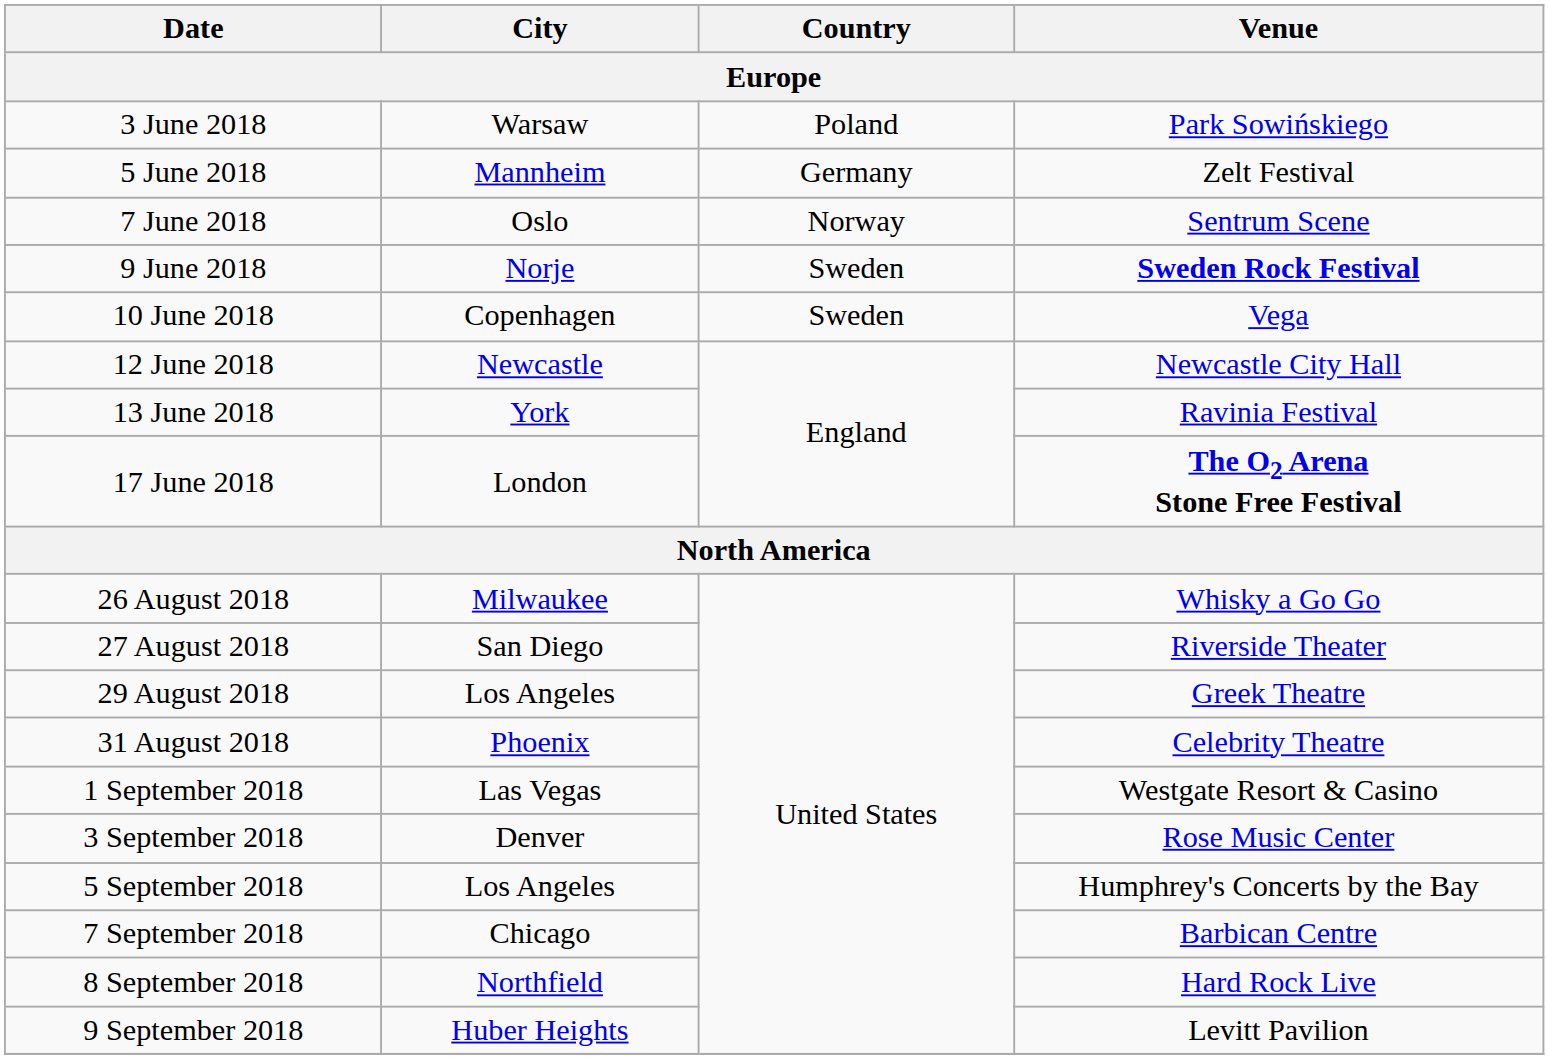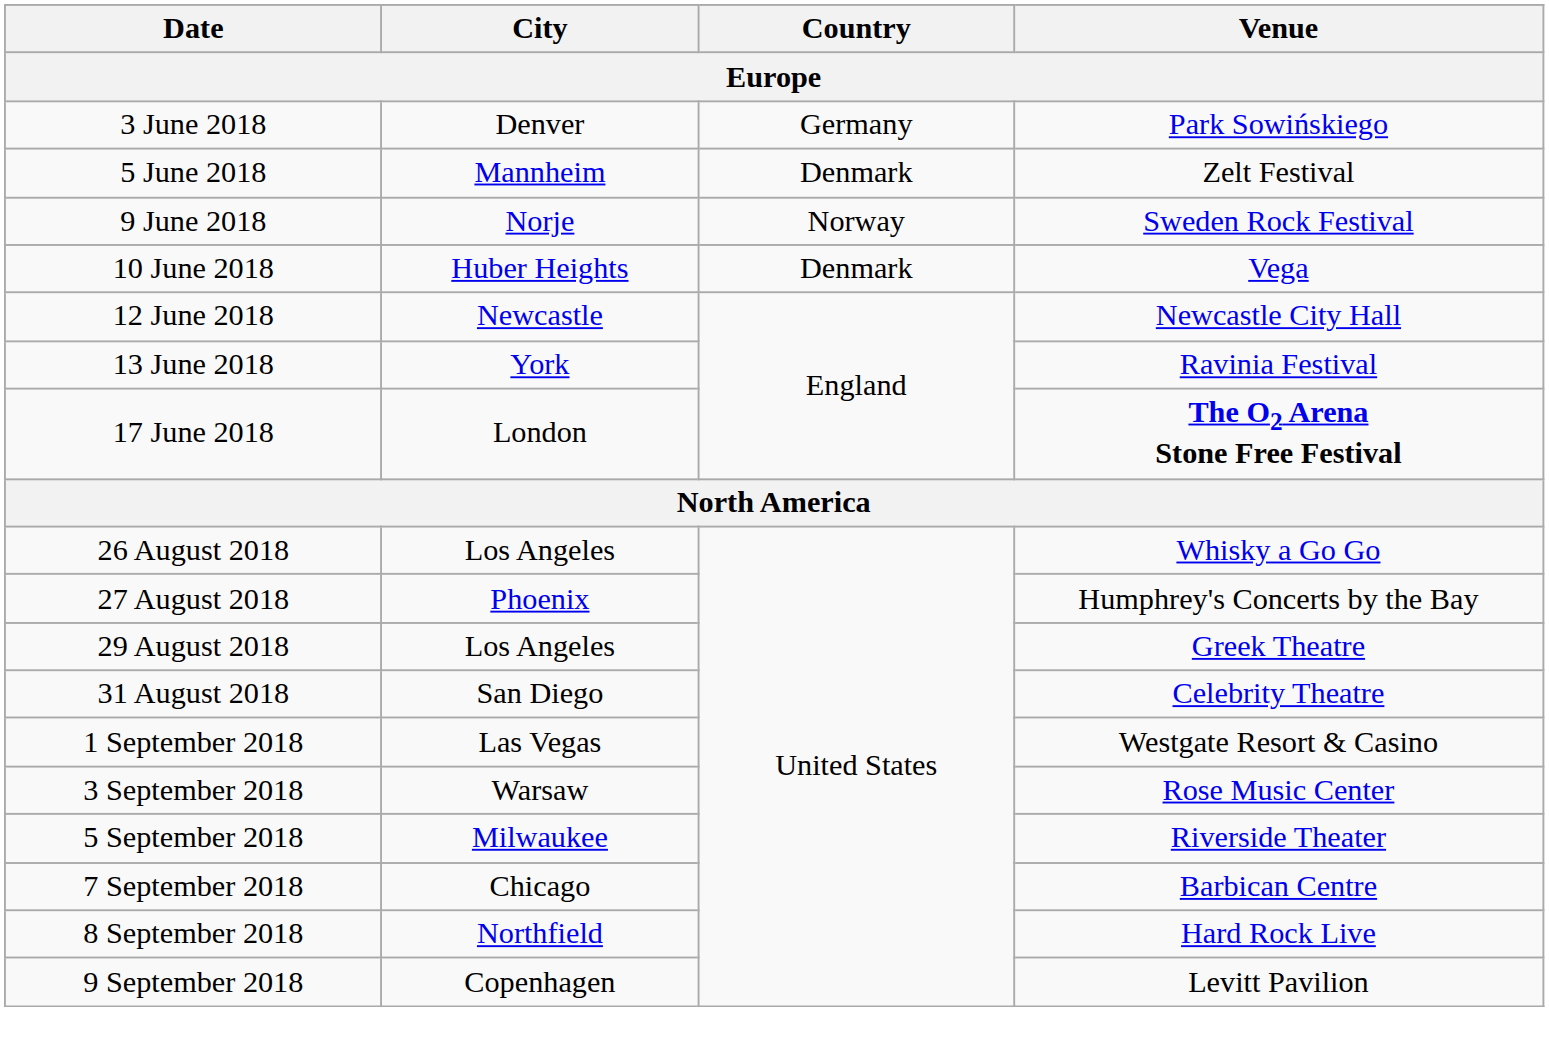3 June 2018 | City: Warsaw -> Denver
3 June 2018 | Country: Poland -> Germany
5 June 2018 | Country: Germany -> Denmark
- row: 7 June 2018 | Oslo | Norway | Sentrum Scene
9 June 2018 | Country: Sweden -> Norway
9 June 2018 | Venue: bold -> normal
10 June 2018 | City: Copenhagen -> Huber Heights
10 June 2018 | Country: Sweden -> Denmark
26 August 2018 | City: Milwaukee -> Los Angeles
27 August 2018 | City: San Diego -> Phoenix
27 August 2018 | Venue: Riverside Theater -> Humphrey's Concerts by the Bay
31 August 2018 | City: Phoenix -> San Diego
3 September 2018 | City: Denver -> Warsaw
5 September 2018 | City: Los Angeles -> Milwaukee
5 September 2018 | Venue: Humphrey's Concerts by the Bay -> Riverside Theater
9 September 2018 | City: Huber Heights -> Copenhagen
